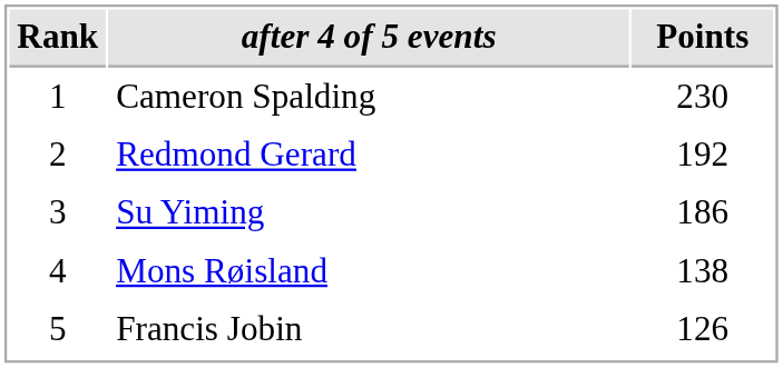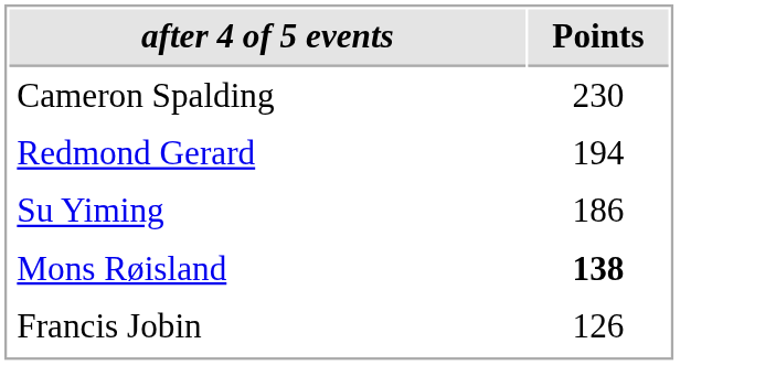- column: Rank | 1 | 2 | 3 | 4 | 5
Redmond Gerard | Points: 192 -> 194
Mons Røisland | Points: normal -> bold
